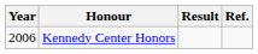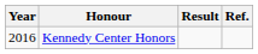Kennedy Center Honors | Year: 2006 -> 2016
